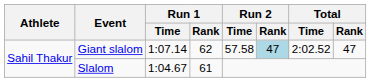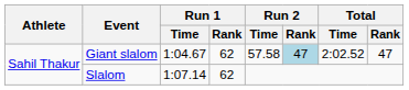Giant slalom | Run 1 / Time: 1:07.14 -> 1:04.67
Slalom | Run 1 / Time: 1:04.67 -> 1:07.14
Slalom | Run 1 / Rank: 61 -> 62
